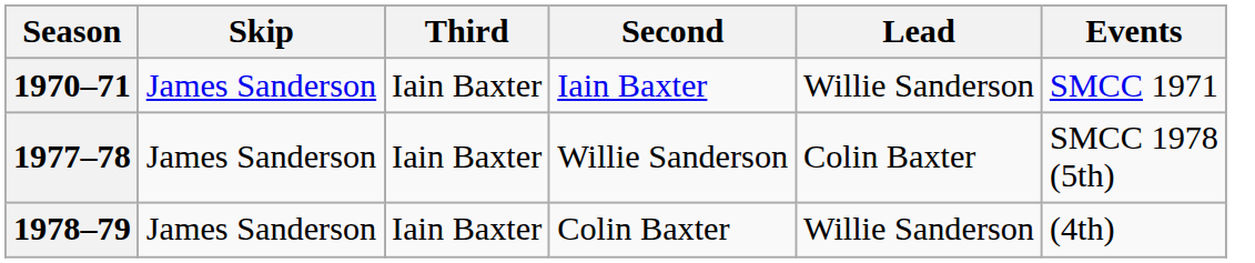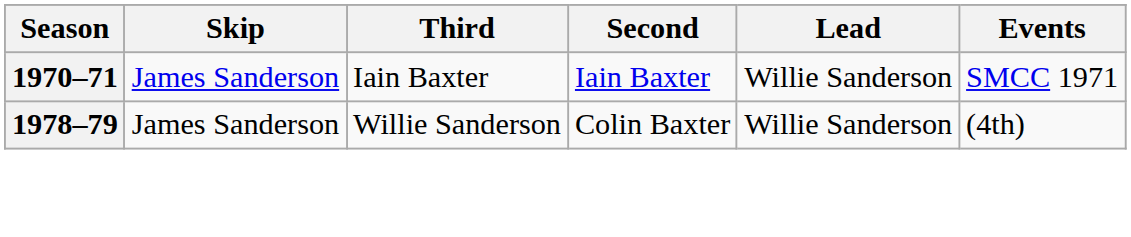- row: 1977–78 | James Sanderson | Iain Baxter | Willie Sanderson | Colin Baxter | SMCC 1978 (5th)
1978–79 | Third: Iain Baxter -> Willie Sanderson
